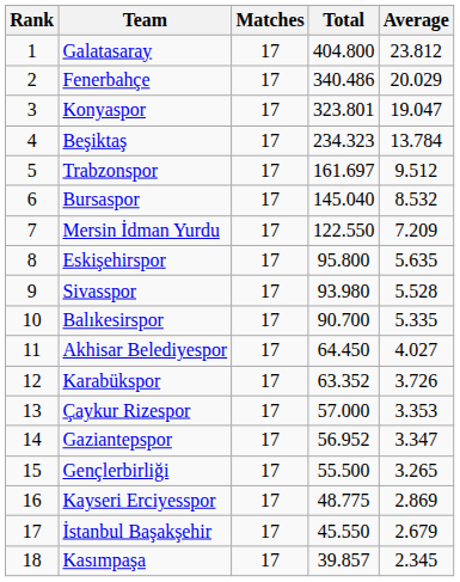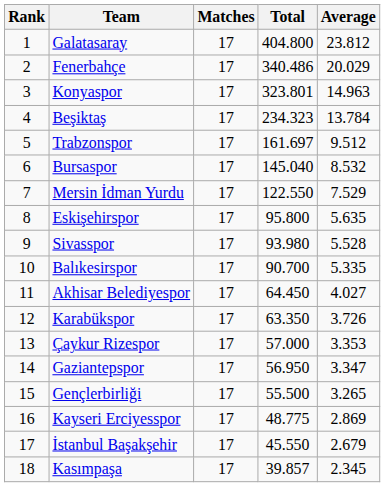Konyaspor | Average: 19.047 -> 14.963
Mersin İdman Yurdu | Average: 7.209 -> 7.529
Karabükspor | Total: 63.352 -> 63.350
Gaziantepspor | Total: 56.952 -> 56.950
